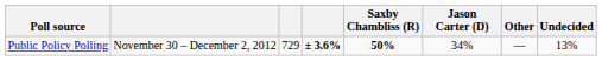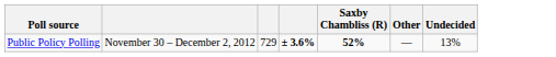- column: Jason Carter (D) | 34%
Public Policy Polling | Saxby Chambliss (R): 50% -> 52%
